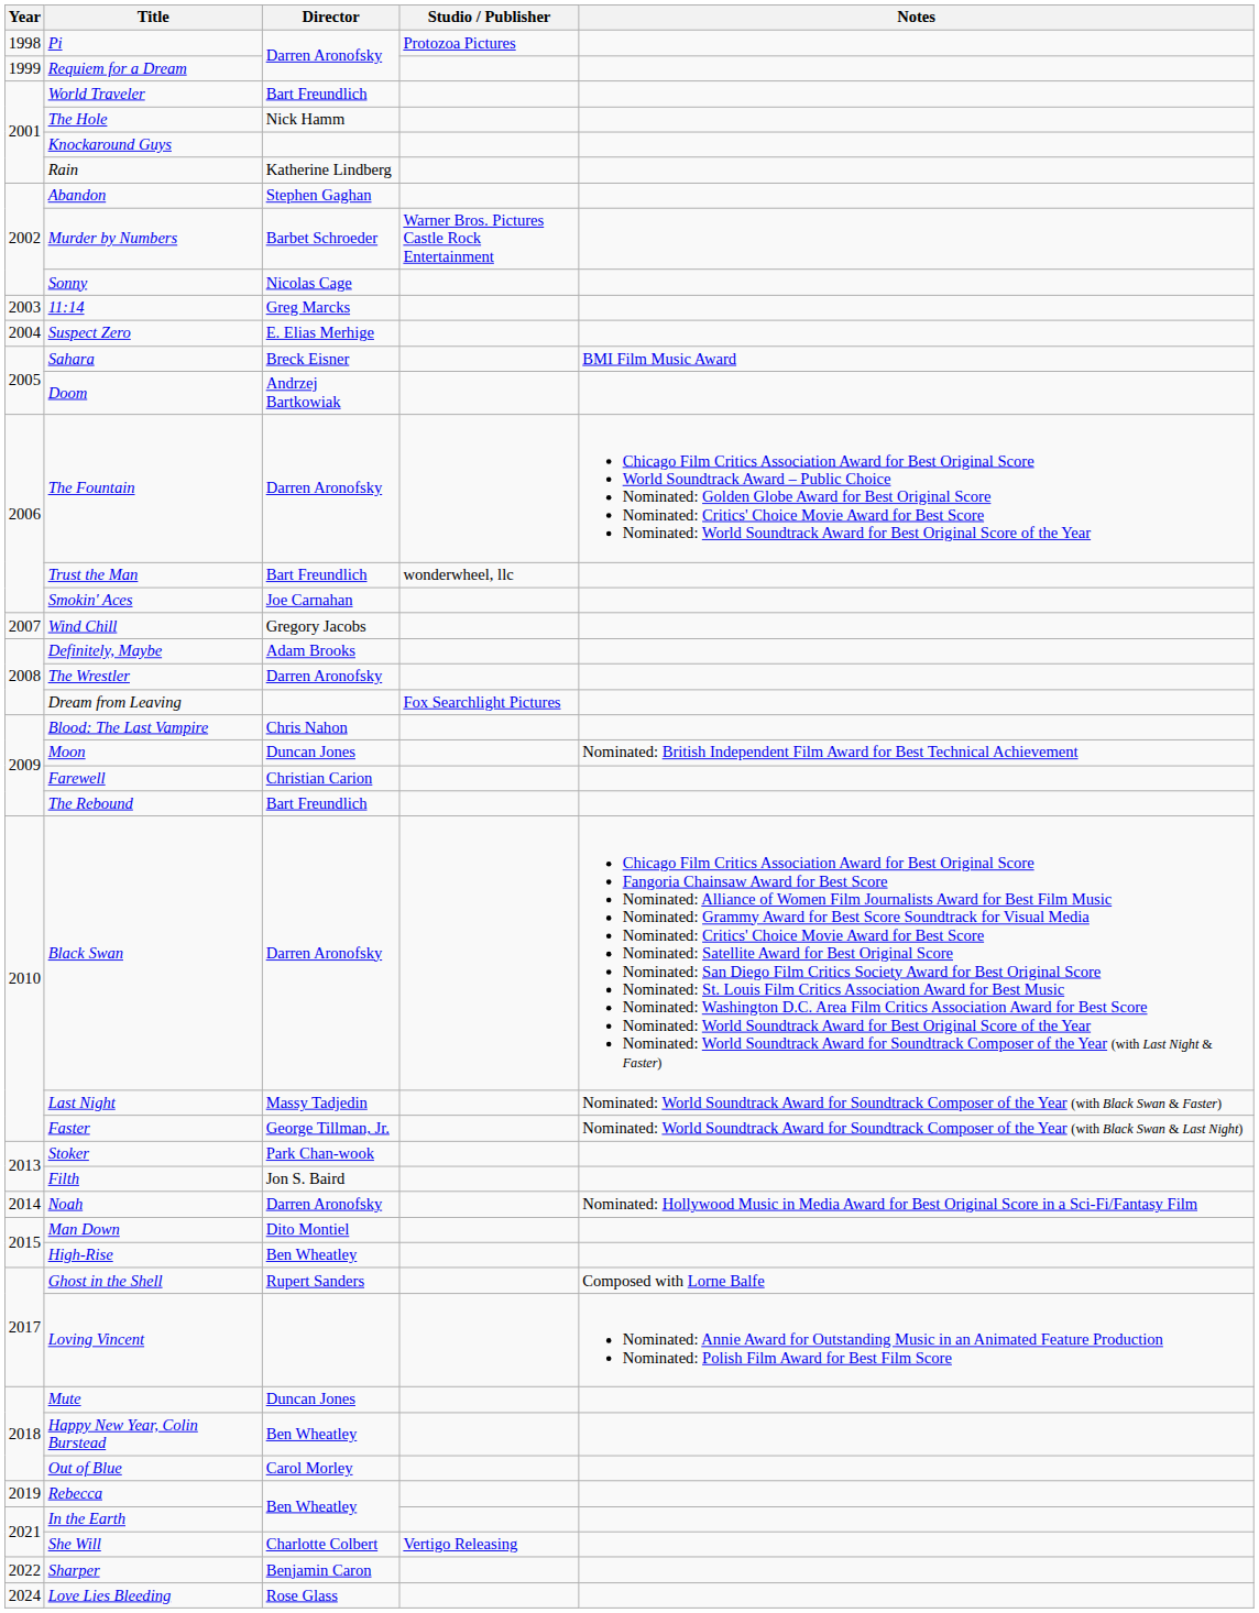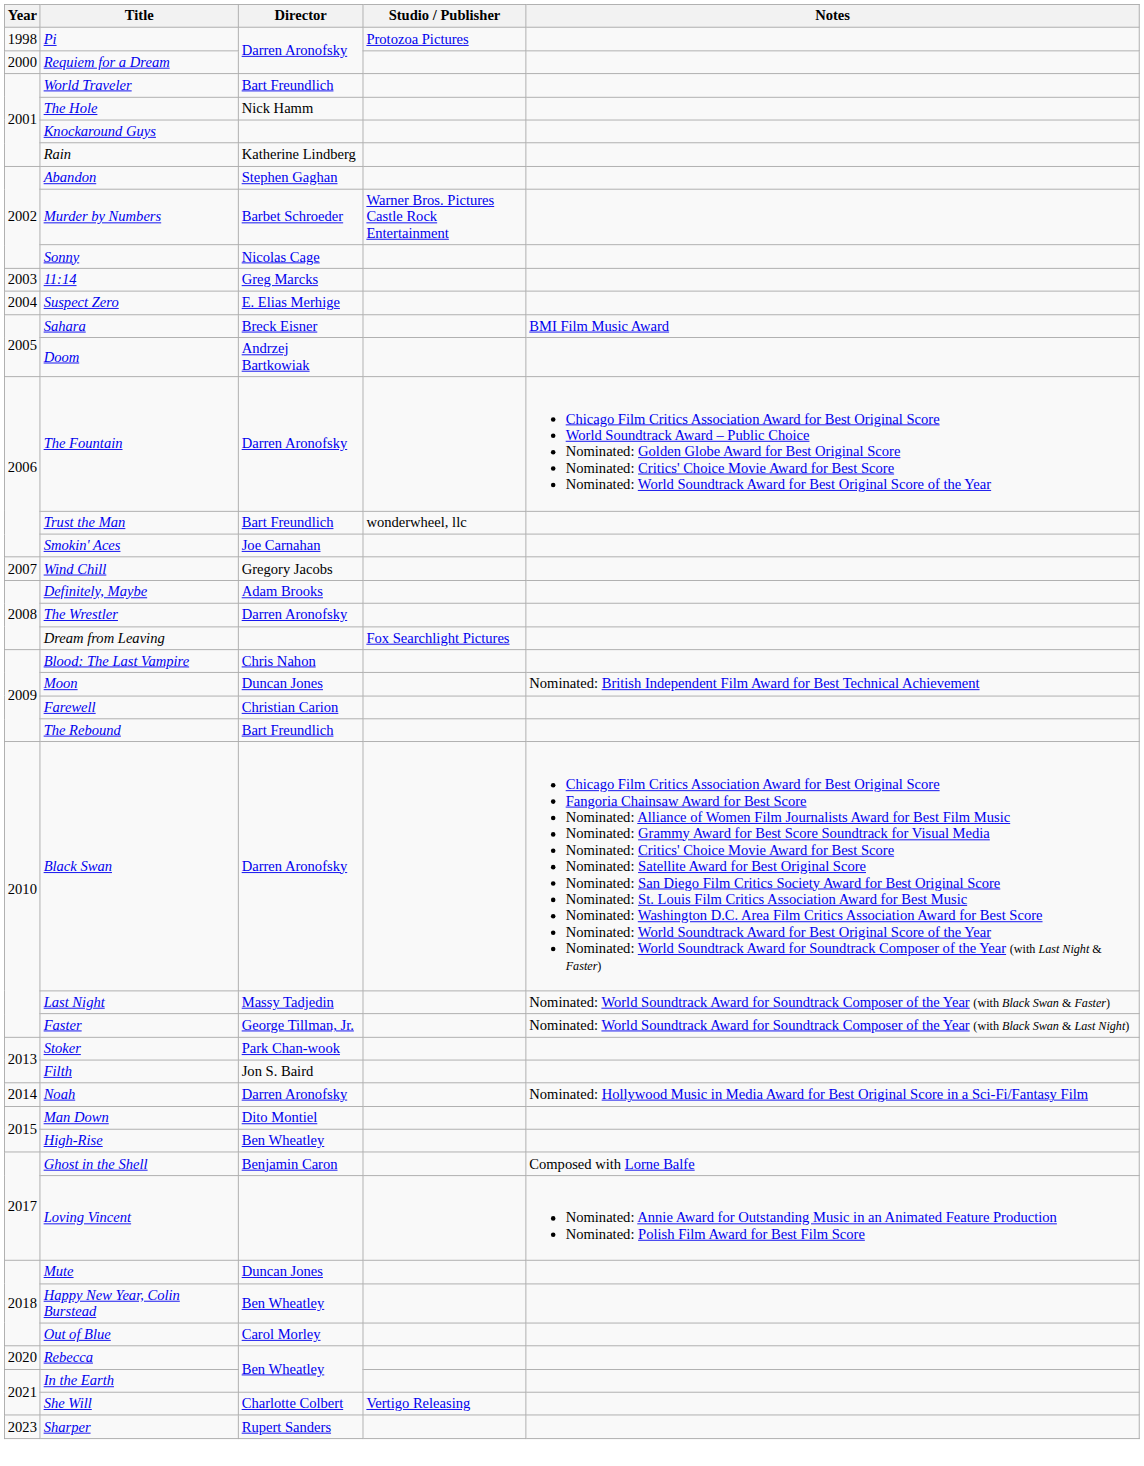Requiem for a Dream | Year: 1999 -> 2000
Ghost in the Shell | Director: Rupert Sanders -> Benjamin Caron
Rebecca | Year: 2019 -> 2020
Sharper | Year: 2022 -> 2023
Sharper | Director: Benjamin Caron -> Rupert Sanders
- row: 2024 | Love Lies Bleeding | Rose Glass
